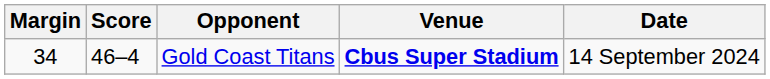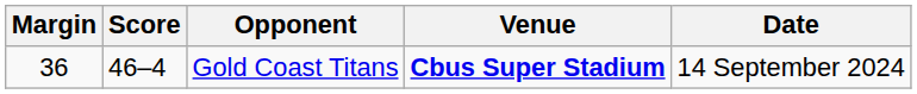Gold Coast Titans | Margin: 34 -> 36
